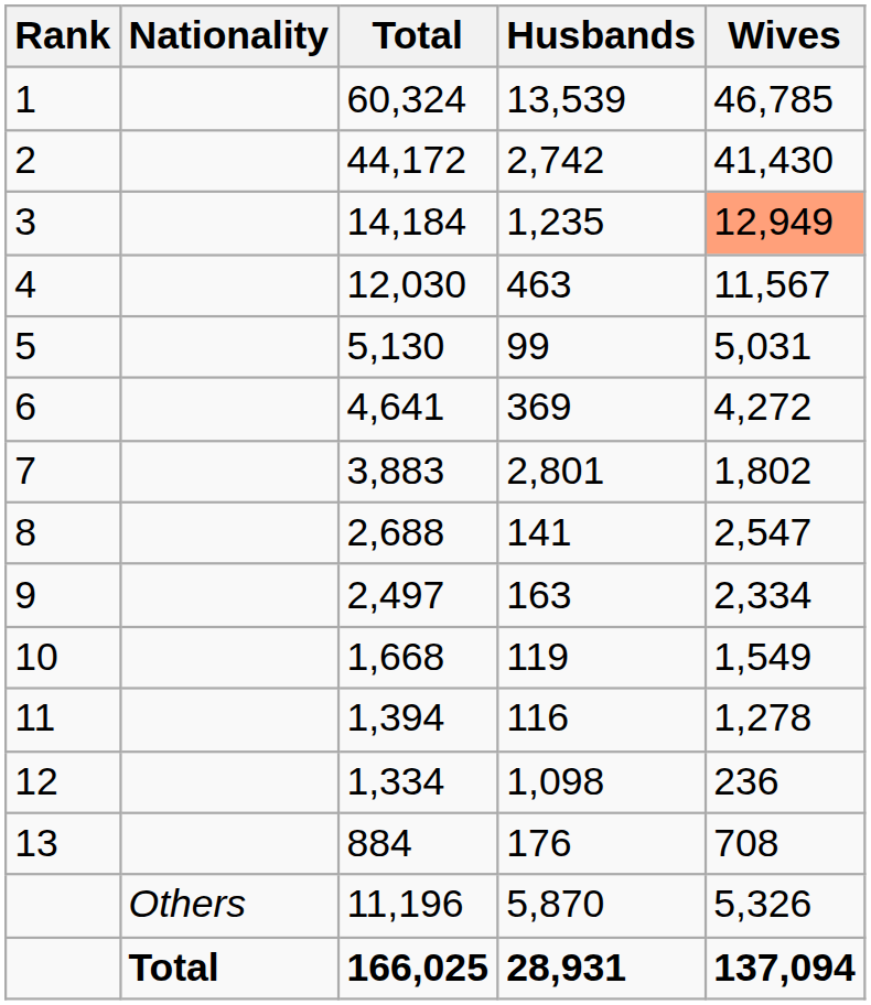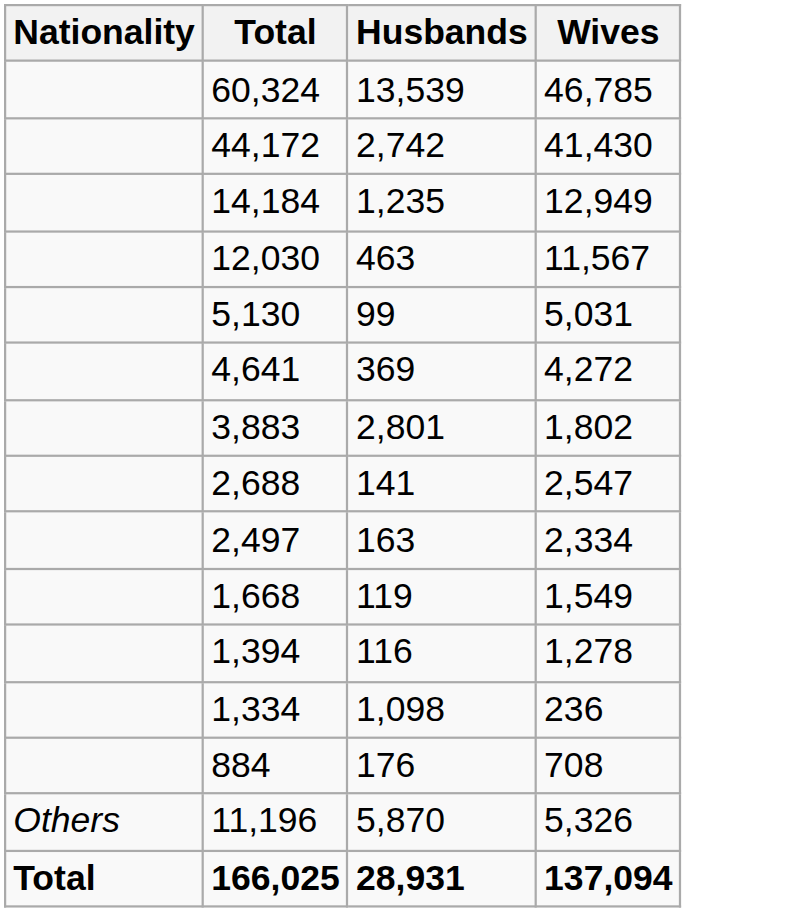- column: Rank | 1 | 2 | 3 | 4 | 5 | 6 | 7 | 8 | 9 | 10 | 11 | 12 | 13
14,184 | Wives: lightsalmon background -> no background
